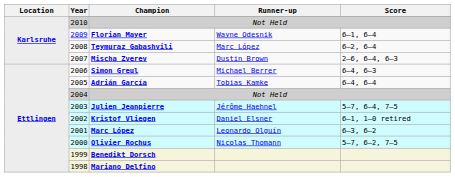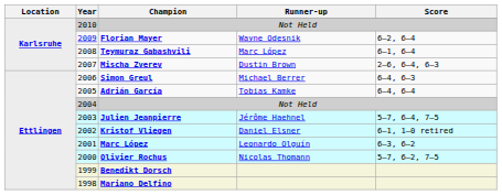Florian Mayer | Score: 6–1, 6–4 -> 6–2, 6–4
Teymuraz Gabashvili | Score: 6–2, 6–4 -> 6–1, 6–4
